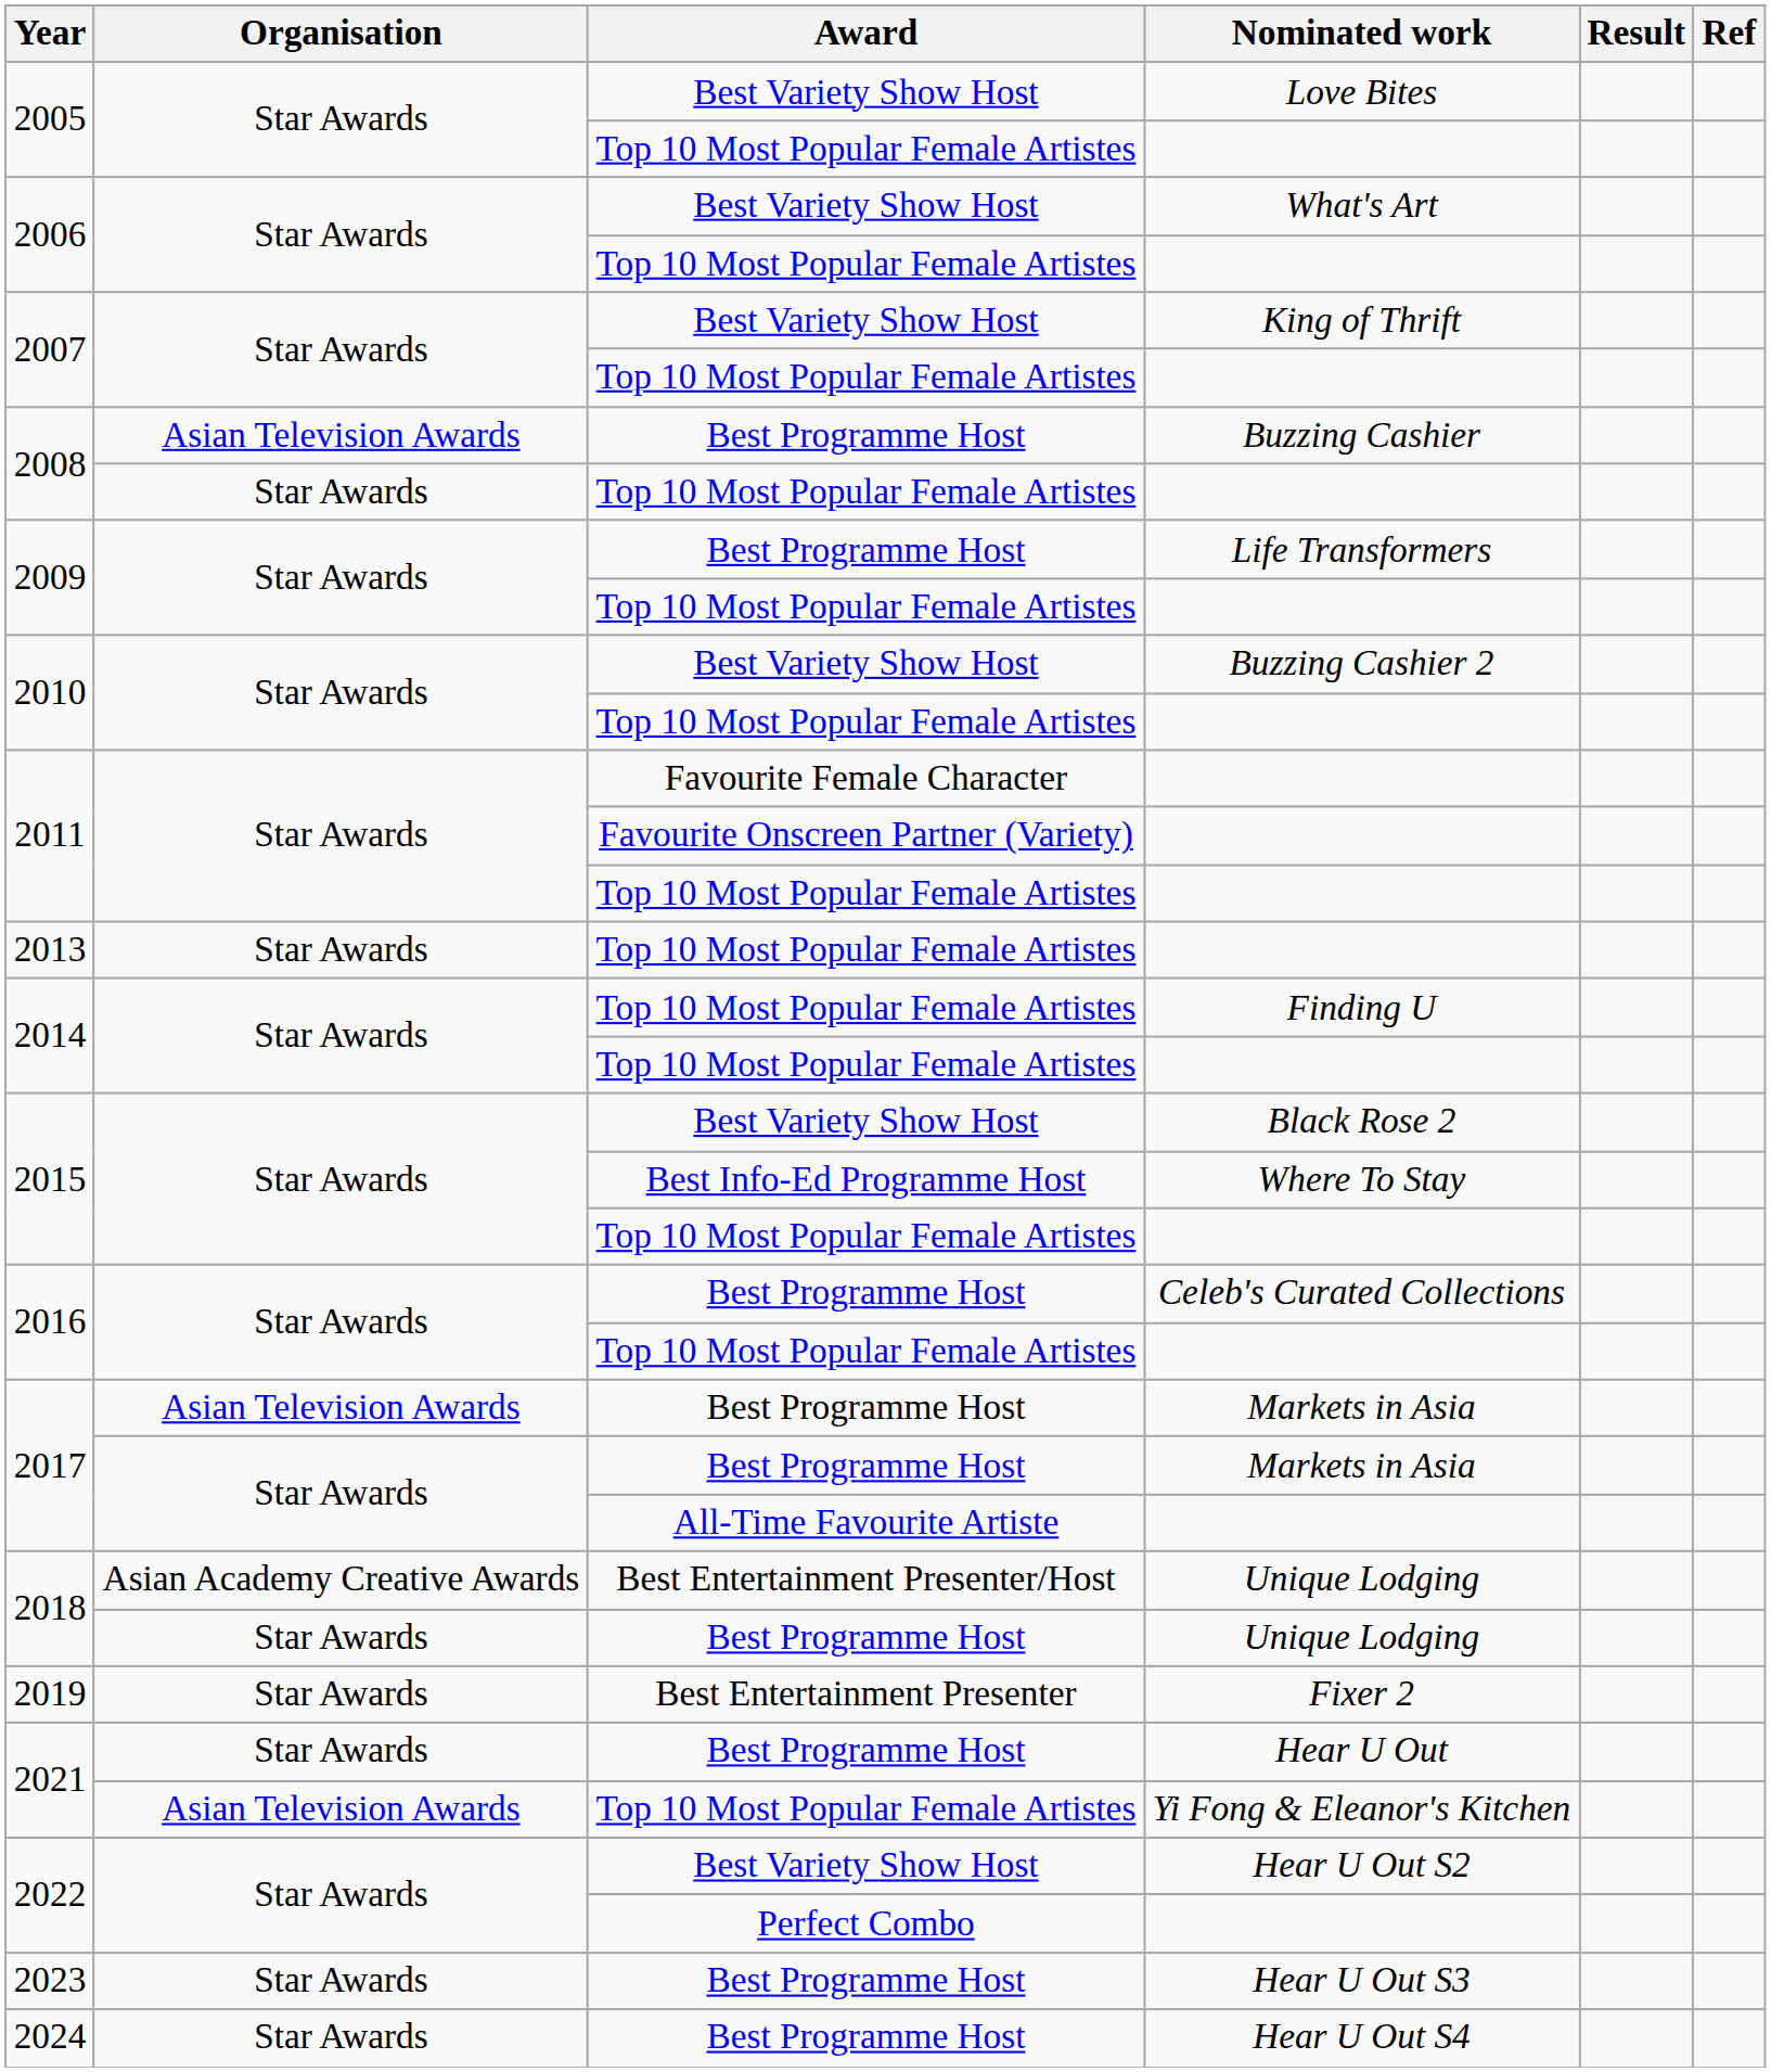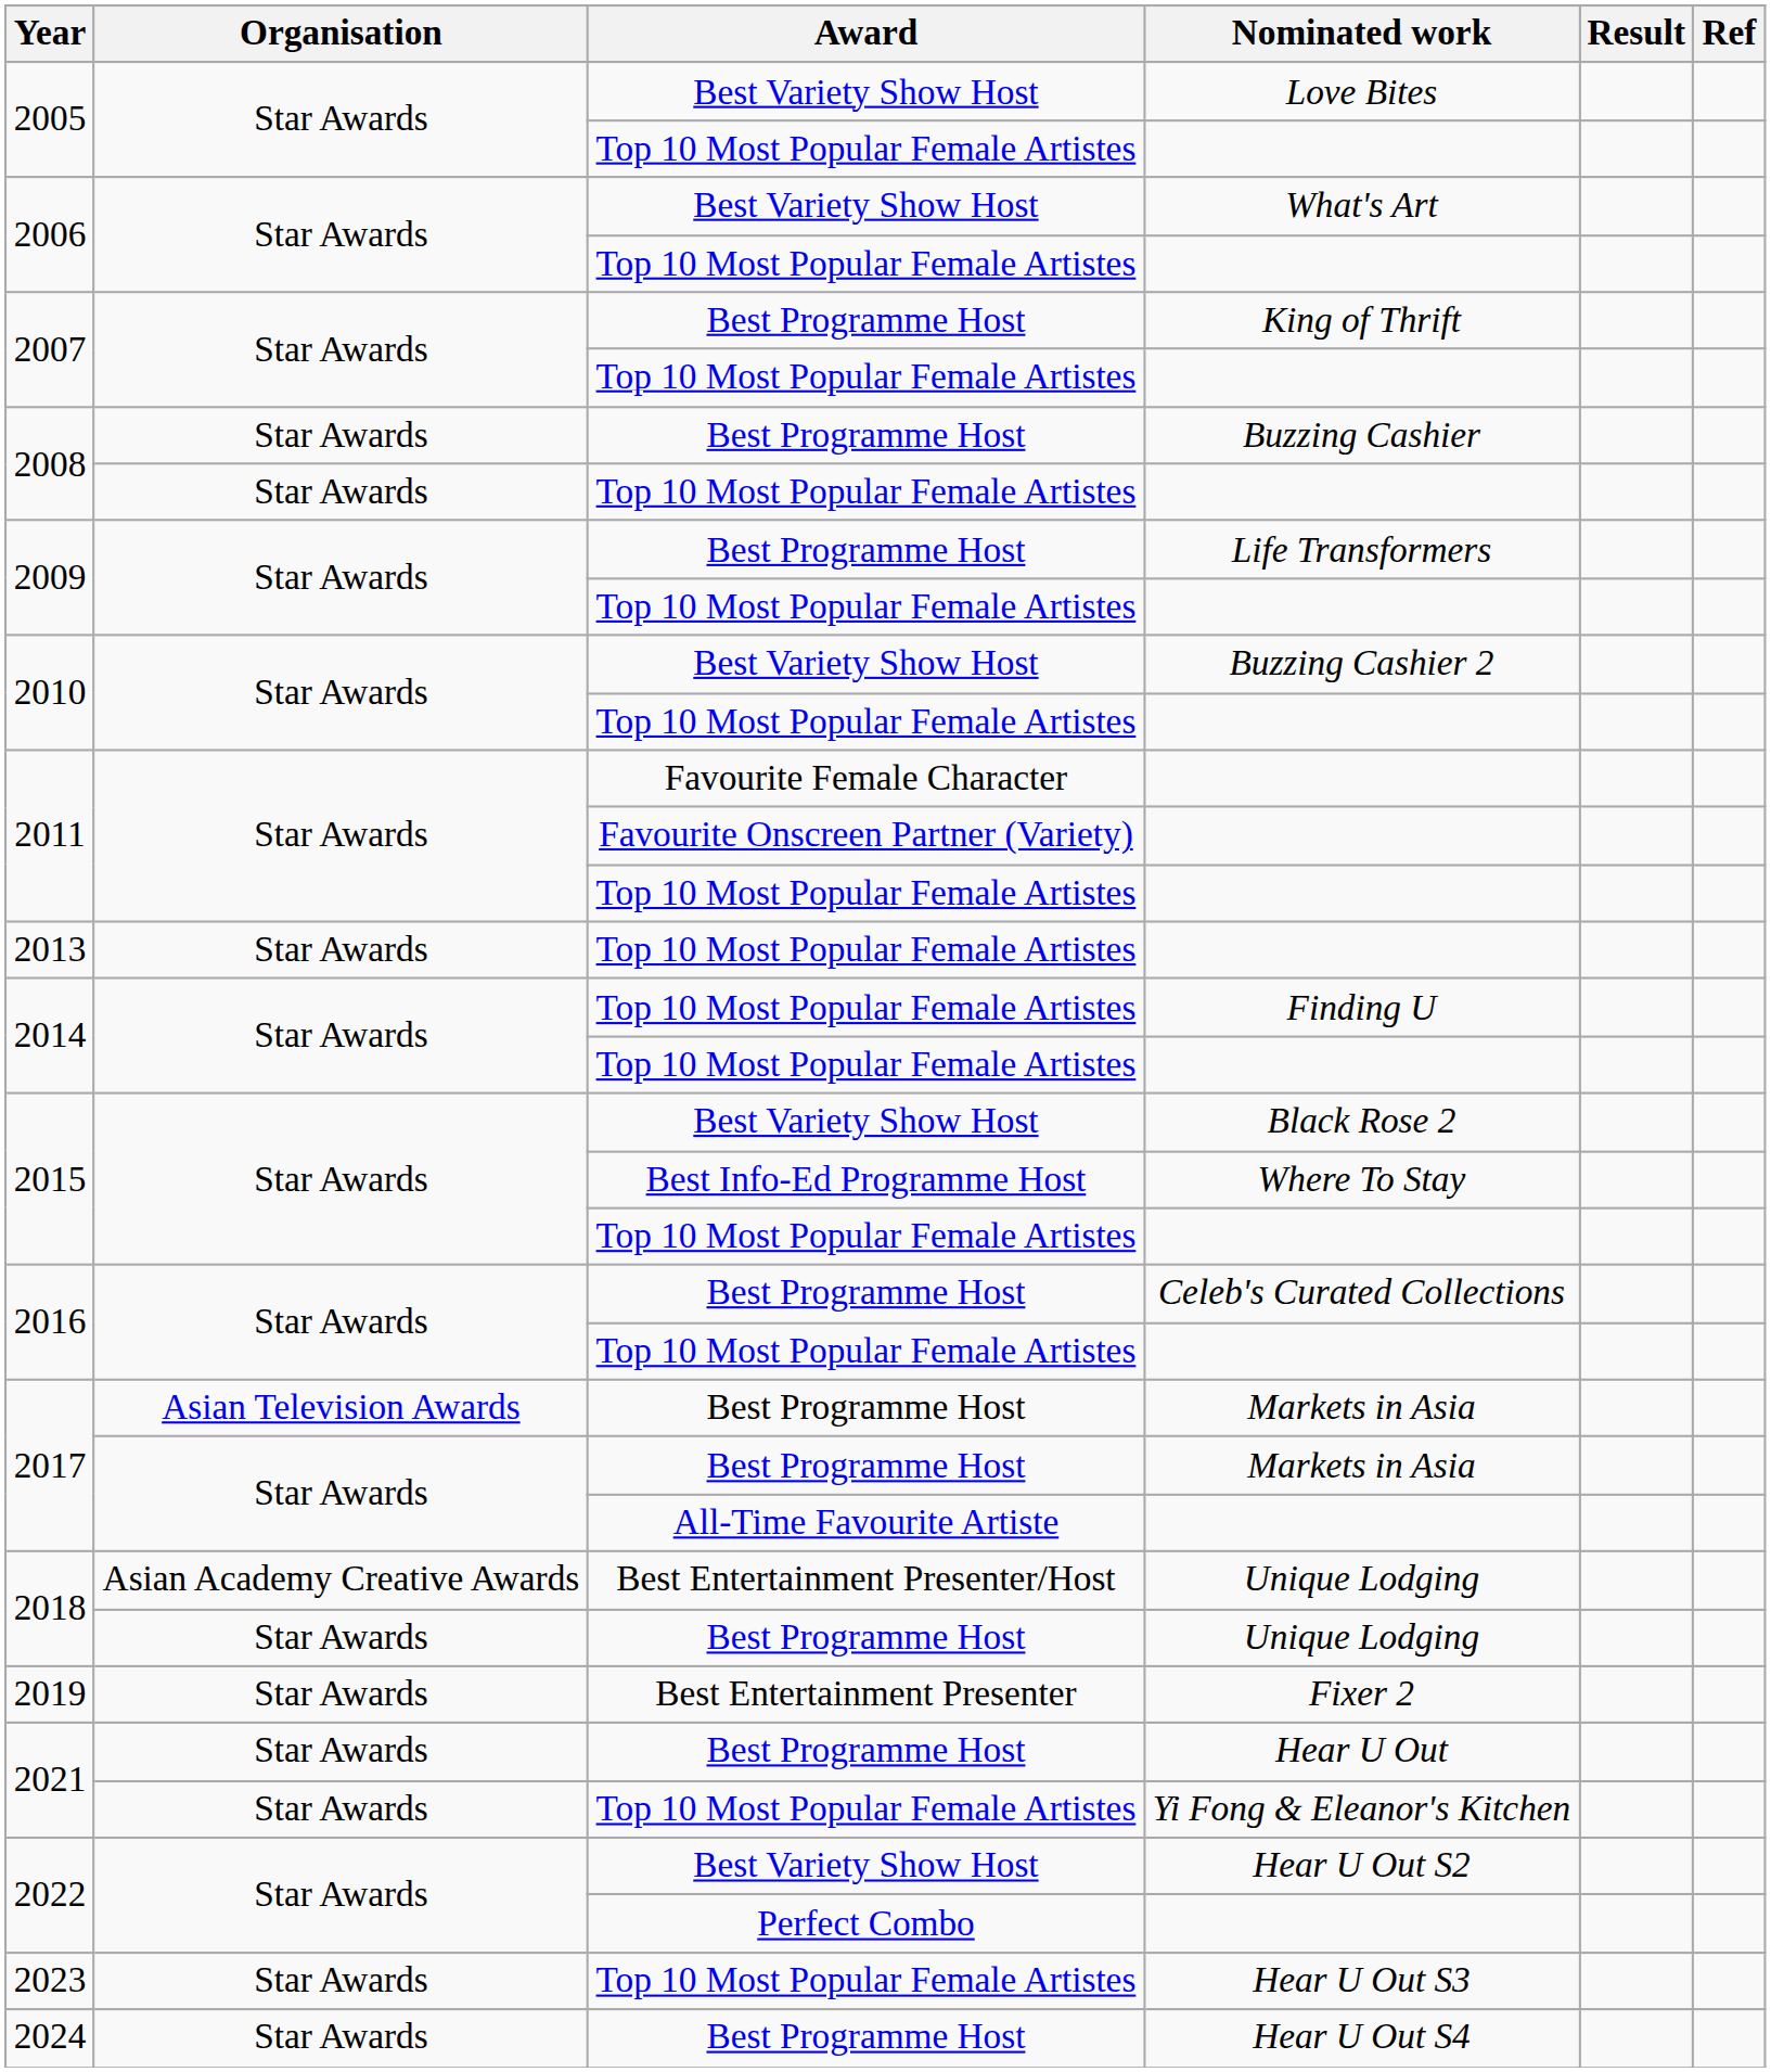King of Thrift | Award: Best Variety Show Host -> Best Programme Host
Buzzing Cashier | Organisation: Asian Television Awards -> Star Awards
Yi Fong & Eleanor's Kitchen | Organisation: Asian Television Awards -> Star Awards
Hear U Out S3 | Award: Best Programme Host -> Top 10 Most Popular Female Artistes
